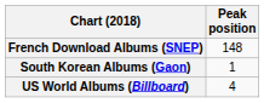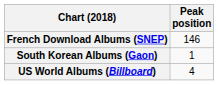French Download Albums (SNEP) | Peak position: 148 -> 146
